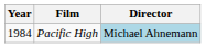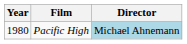Pacific High | Year: 1984 -> 1980
